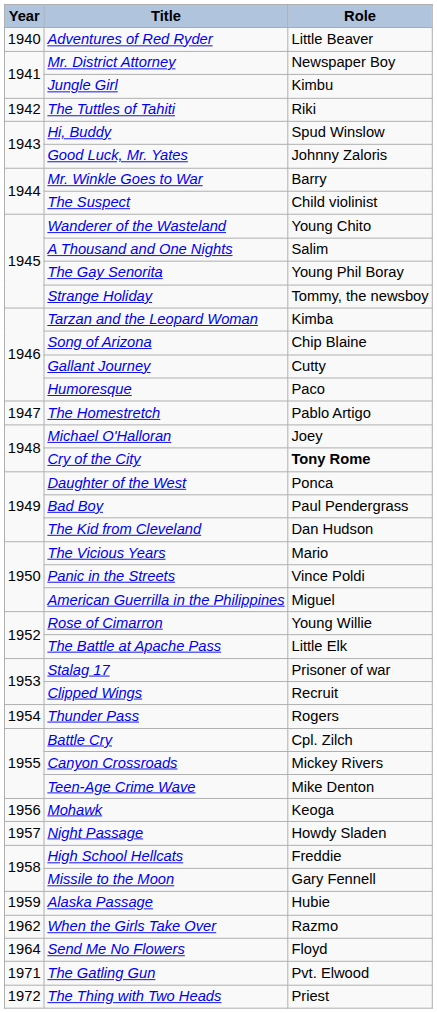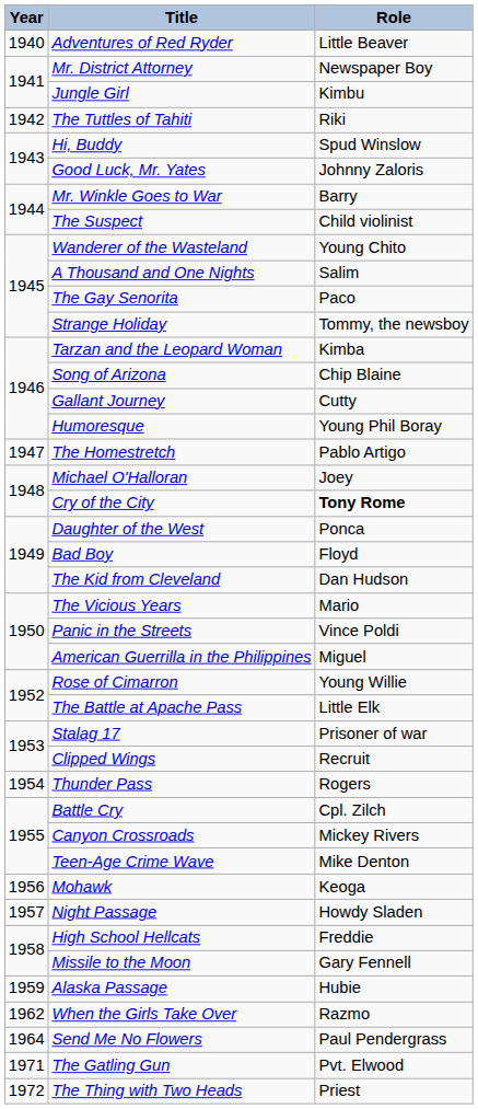The Gay Senorita | Role: Young Phil Boray -> Paco
Humoresque | Role: Paco -> Young Phil Boray
Bad Boy | Role: Paul Pendergrass -> Floyd
Send Me No Flowers | Role: Floyd -> Paul Pendergrass
